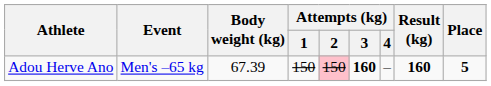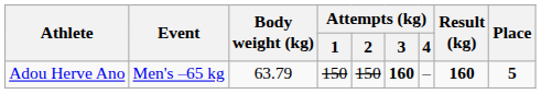Adou Herve Ano | Body weight (kg): 67.39 -> 63.79
Adou Herve Ano | Attempts (kg) / 2: pink background -> no background
